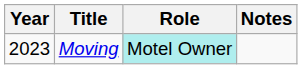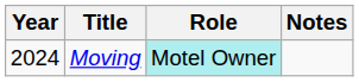Moving | Year: 2023 -> 2024
